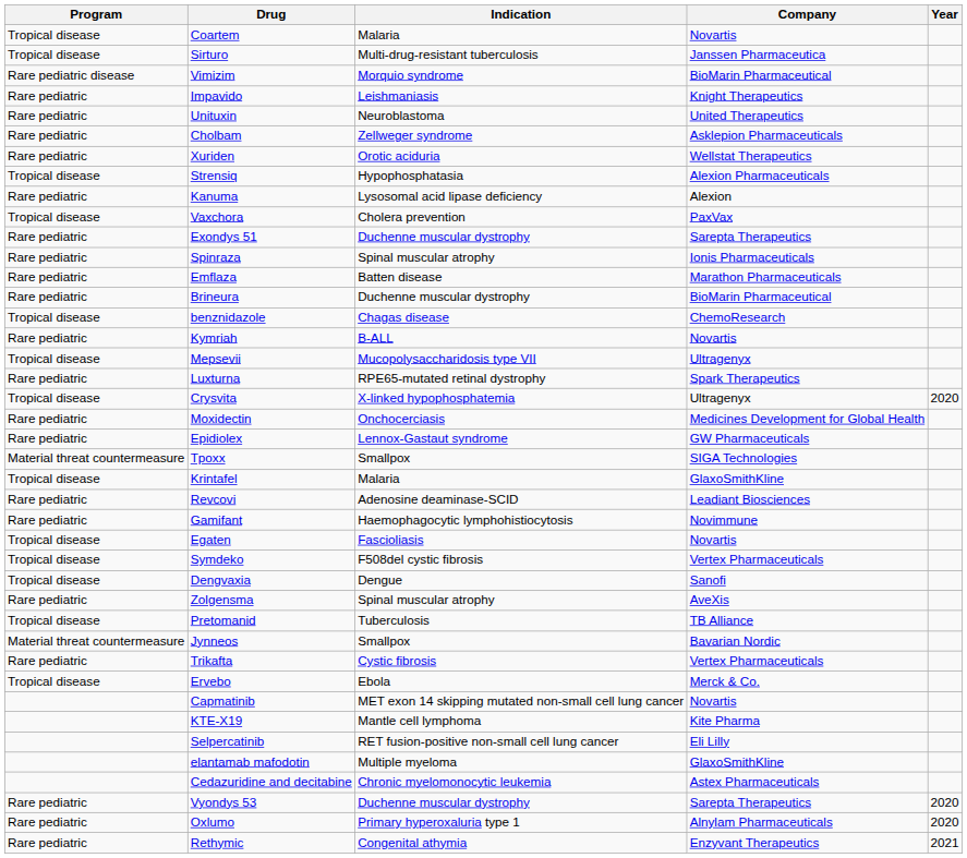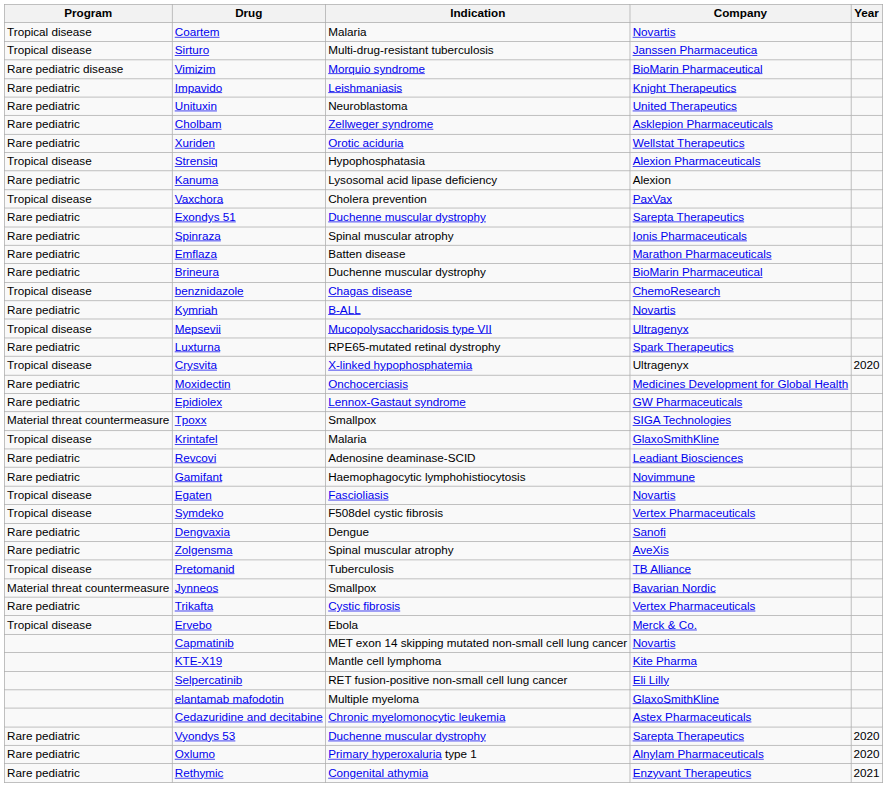Dengvaxia | Program: Tropical disease -> Rare pediatric
